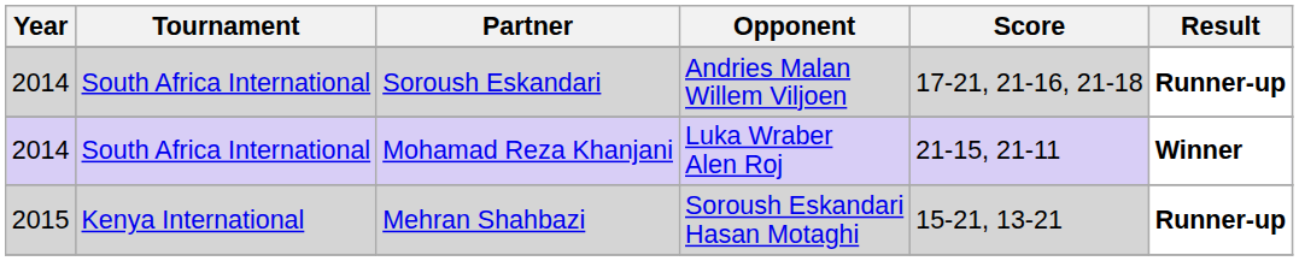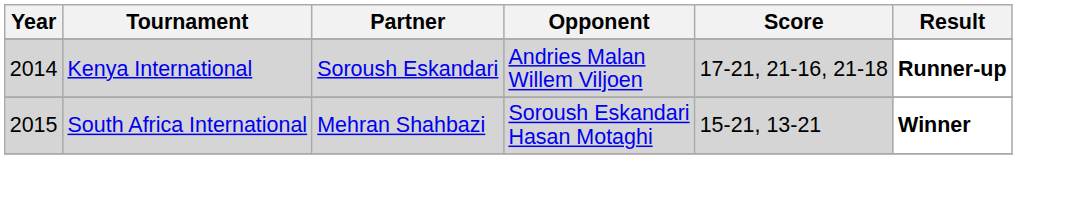Soroush Eskandari | Tournament: South Africa International -> Kenya International
- row: 2014 | South Africa International | Mohamad Reza Khanjani | Luka Wraber Alen Roj | 21-15, 21-11 | Winner
Mehran Shahbazi | Tournament: Kenya International -> South Africa International
Mehran Shahbazi | Result: Runner-up -> Winner
